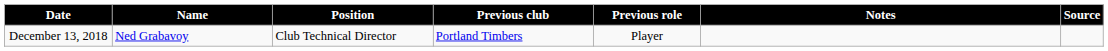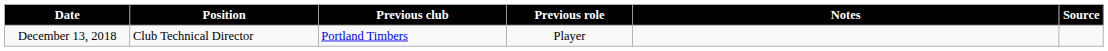- column: Name | Ned Grabavoy
